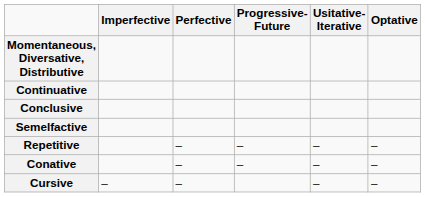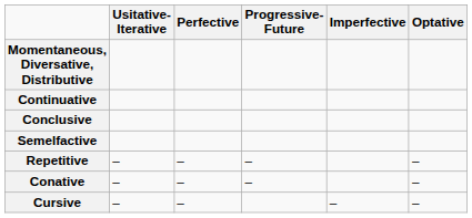columns swapped: Imperfective <-> Usitative- Iterative
